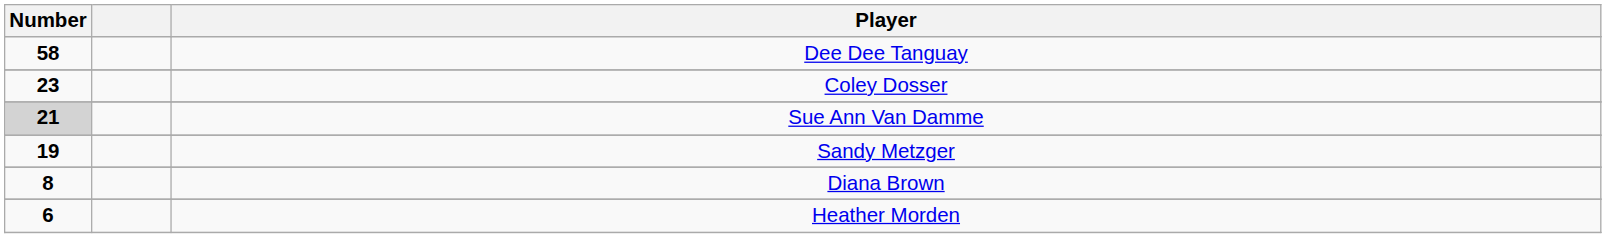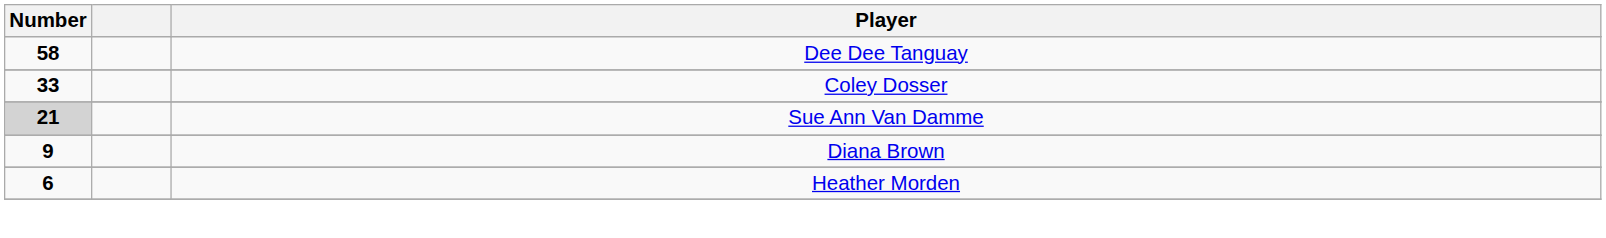Coley Dosser | Number: 23 -> 33
- row: 19 | Sandy Metzger
Diana Brown | Number: 8 -> 9
